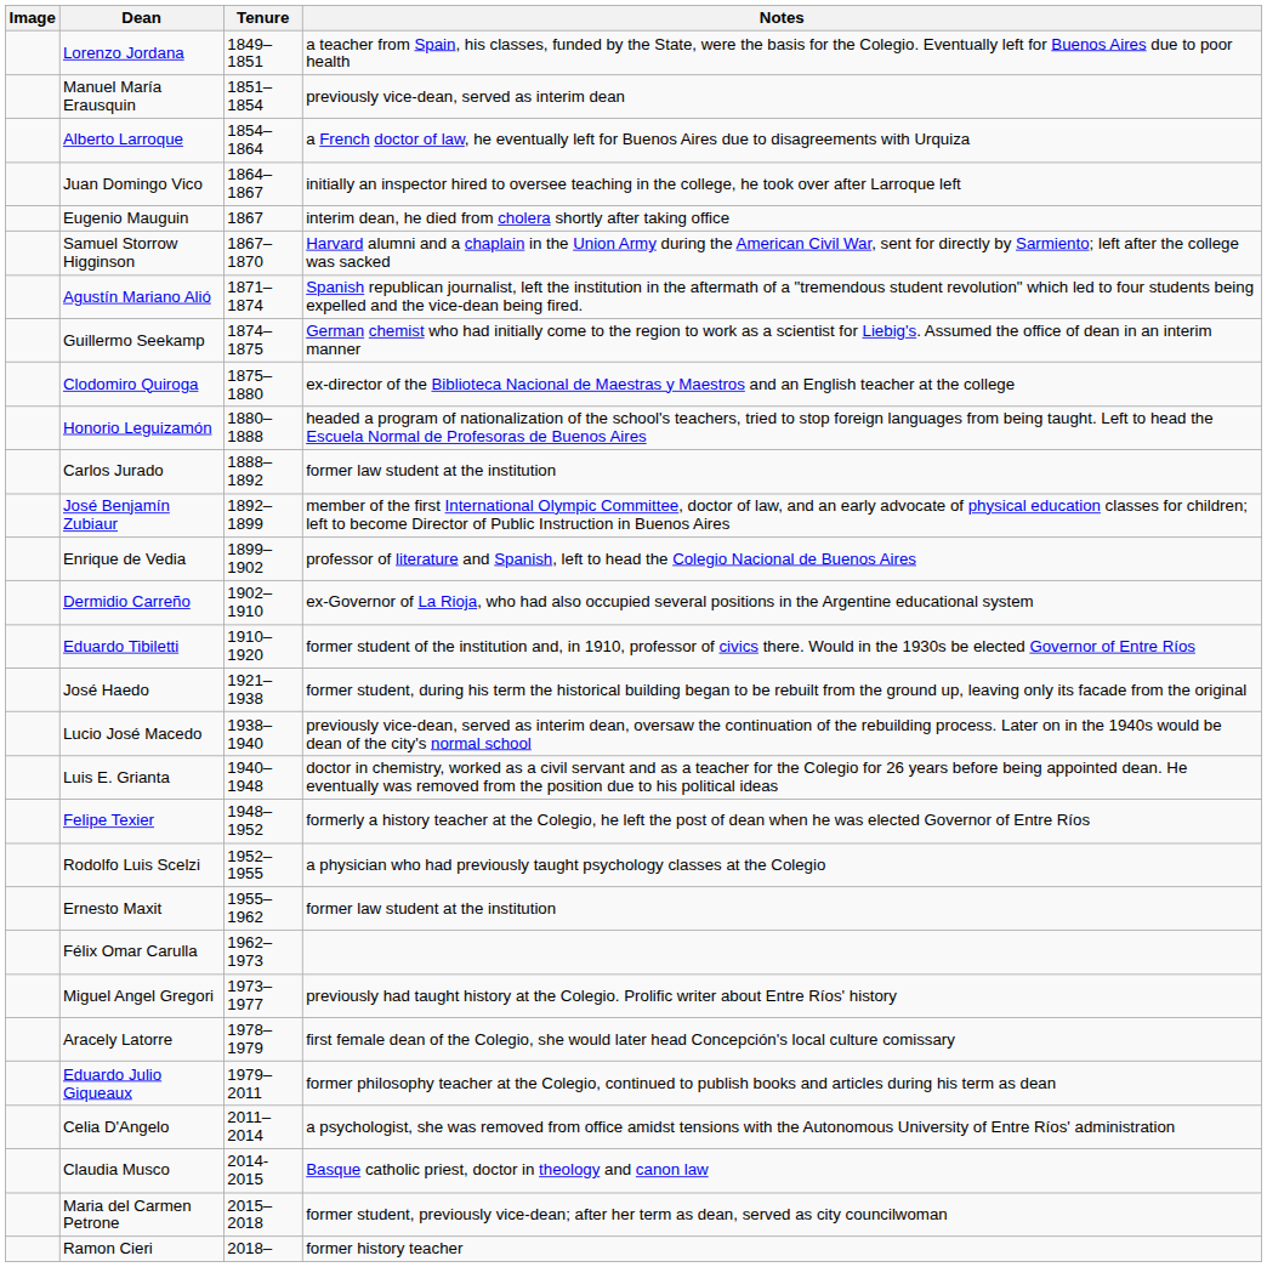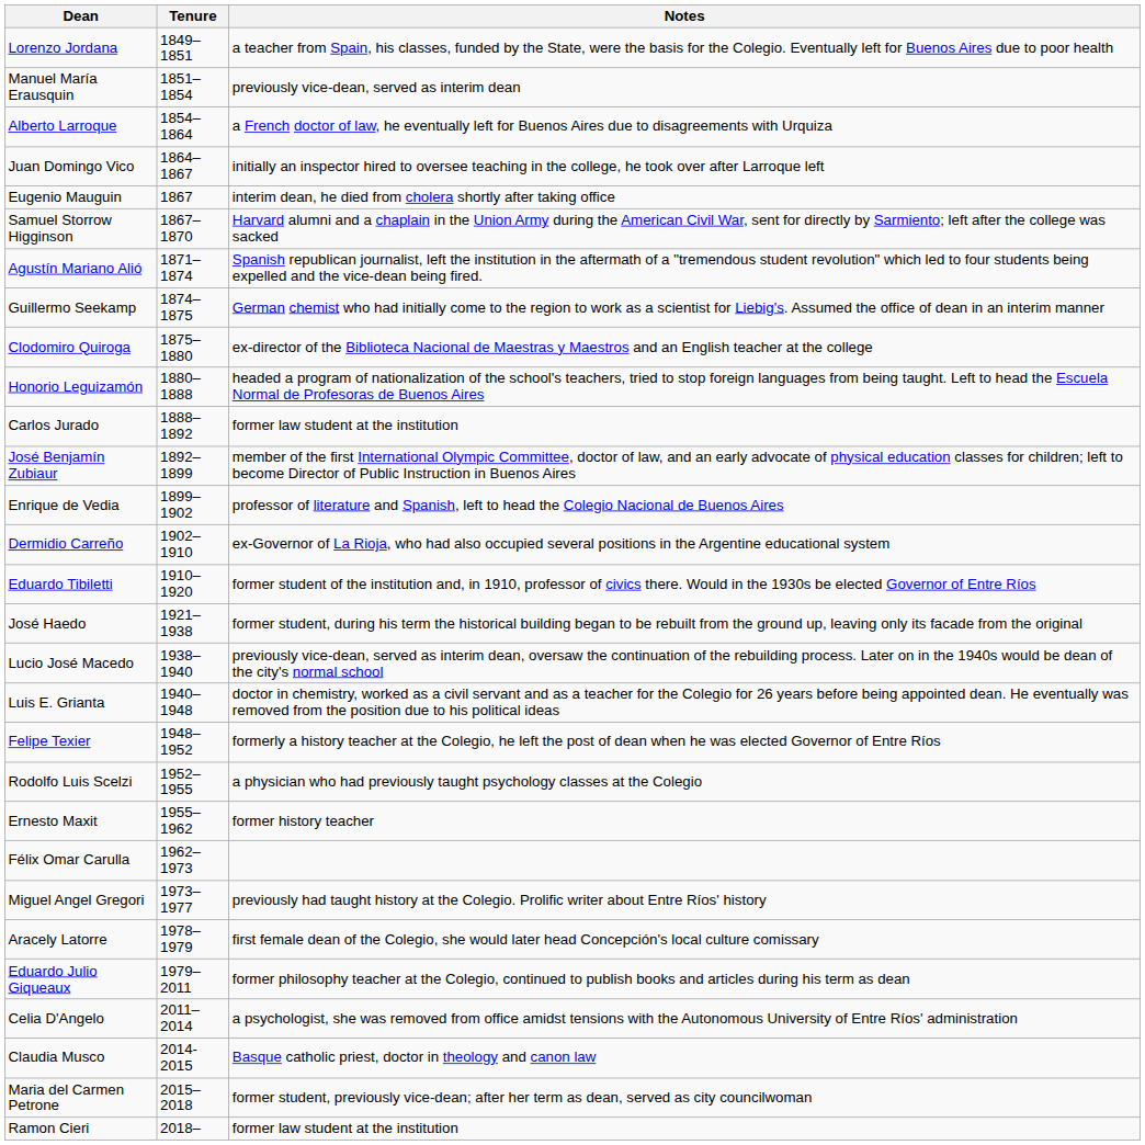- column: Image
Ernesto Maxit | Notes: former law student at the institution -> former history teacher
Ramon Cieri | Notes: former history teacher -> former law student at the institution
